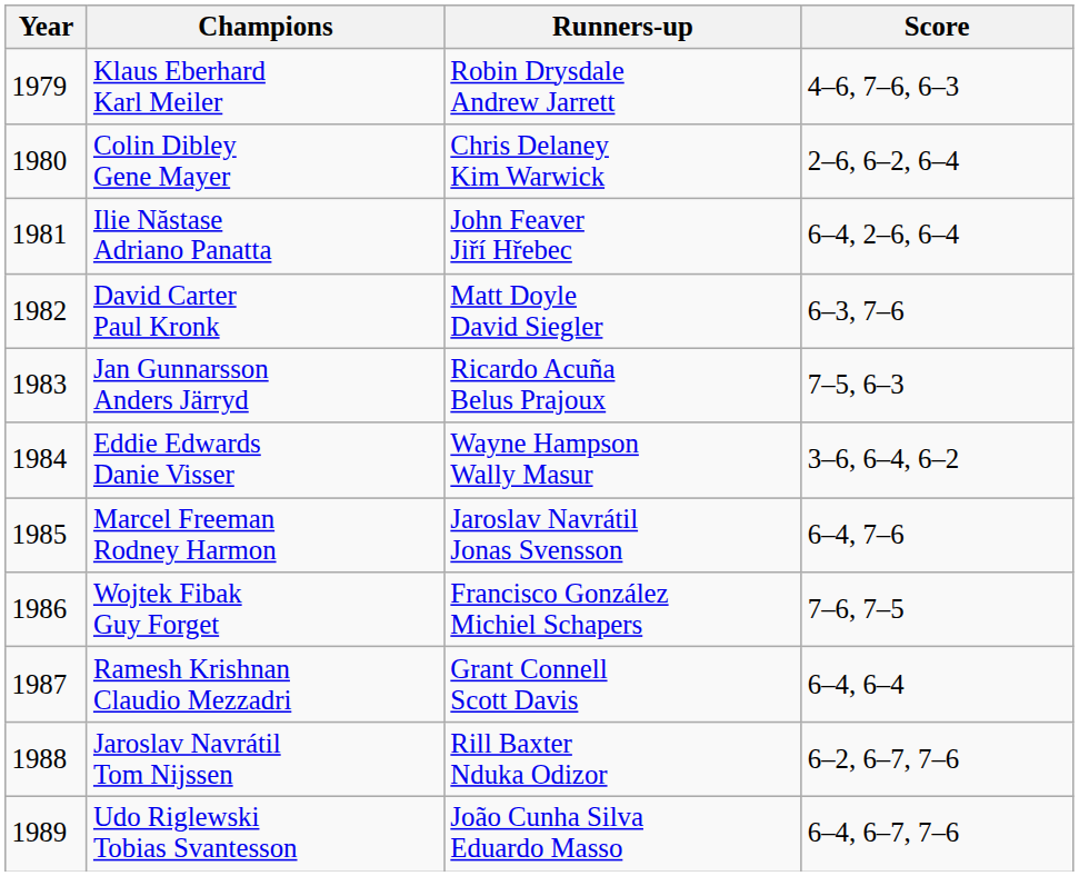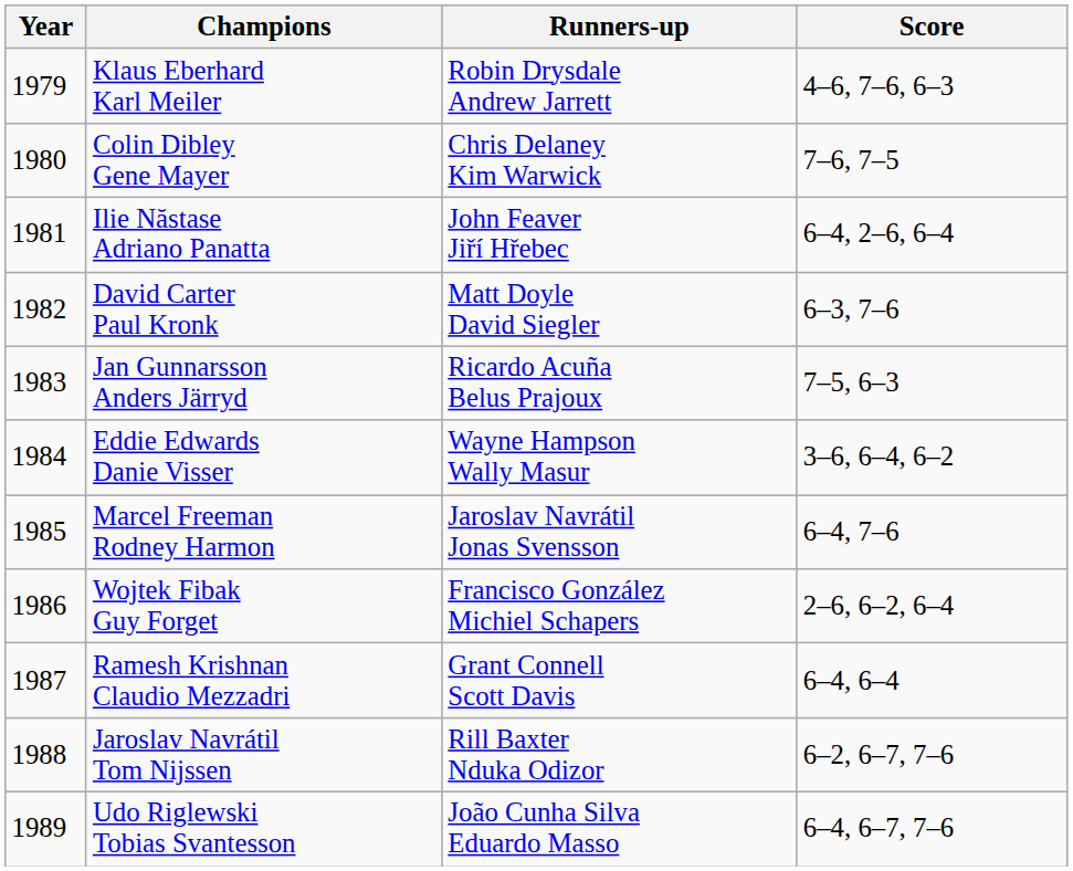Colin Dibley Gene Mayer | Score: 2–6, 6–2, 6–4 -> 7–6, 7–5
Wojtek Fibak Guy Forget | Score: 7–6, 7–5 -> 2–6, 6–2, 6–4
